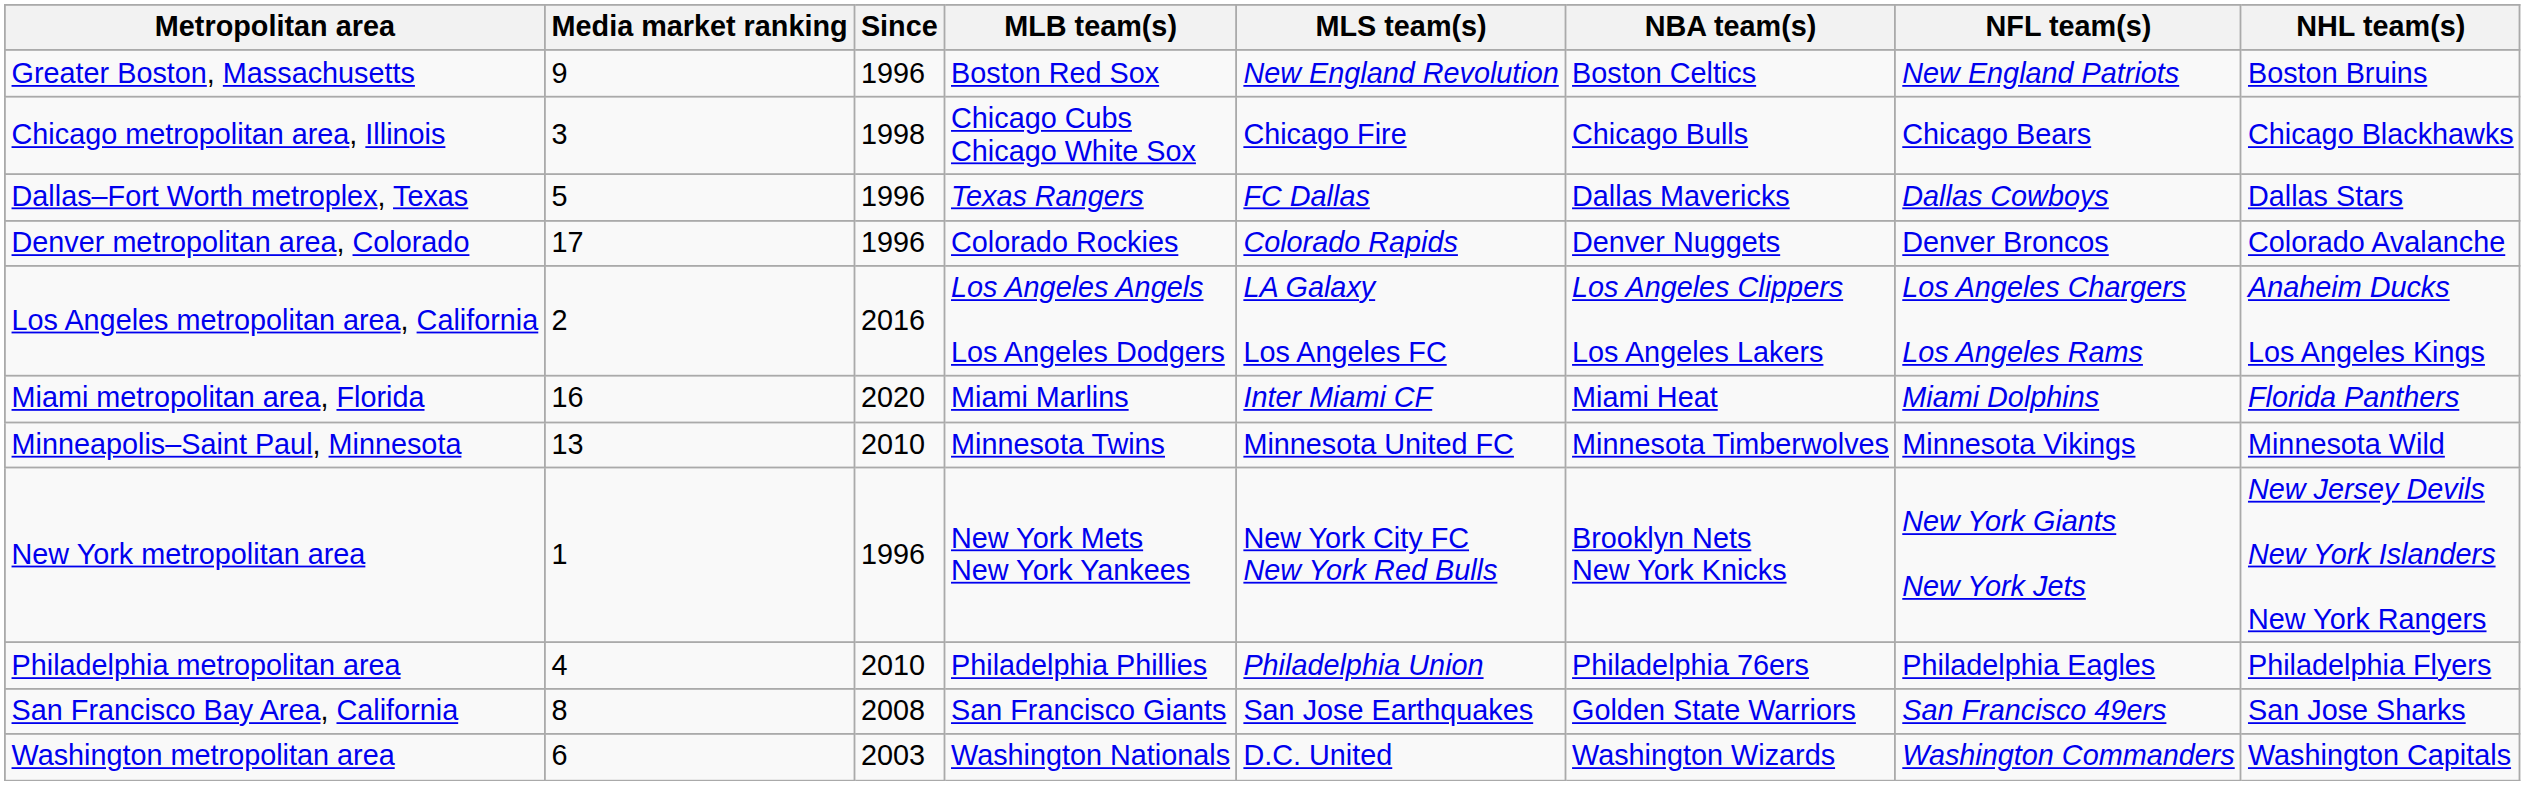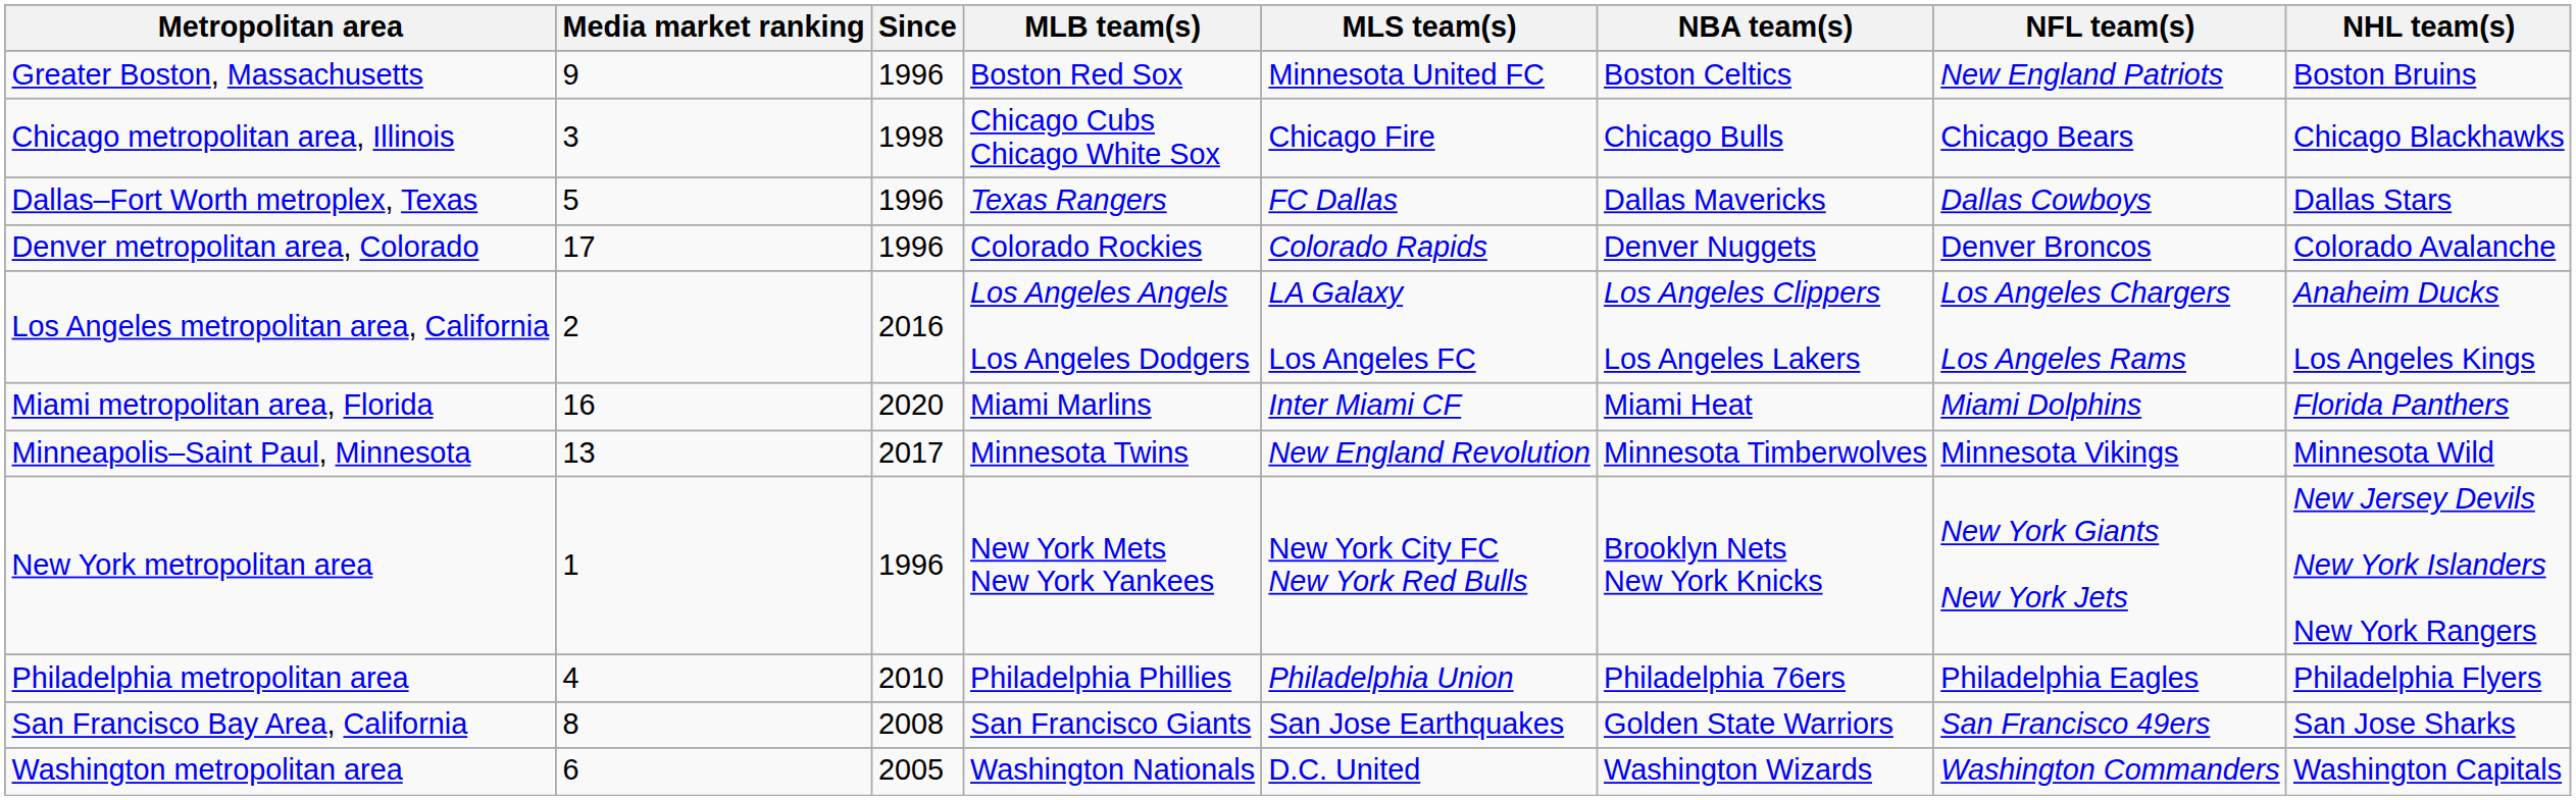Greater Boston, Massachusetts | MLS team(s): New England Revolution -> Minnesota United FC
Minneapolis–Saint Paul, Minnesota | Since: 2010 -> 2017
Minneapolis–Saint Paul, Minnesota | MLS team(s): Minnesota United FC -> New England Revolution
Washington metropolitan area | Since: 2003 -> 2005
